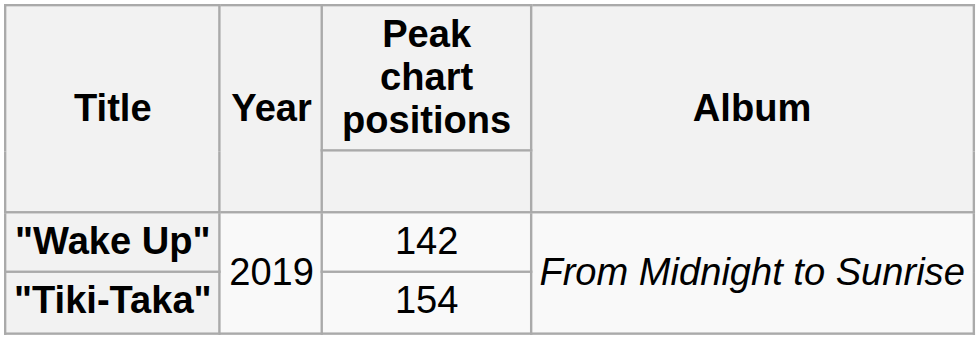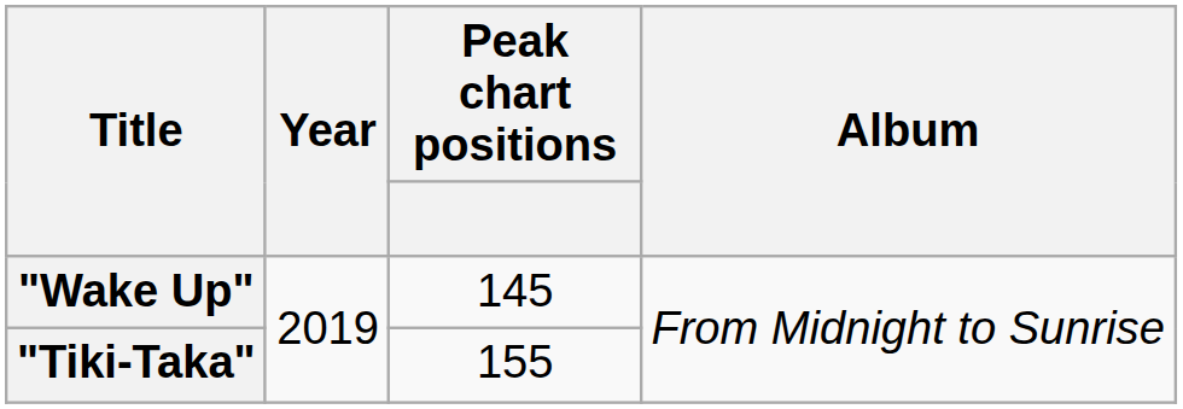"Wake Up" | Peak chart positions: 142 -> 145
"Tiki-Taka" | Peak chart positions: 154 -> 155
